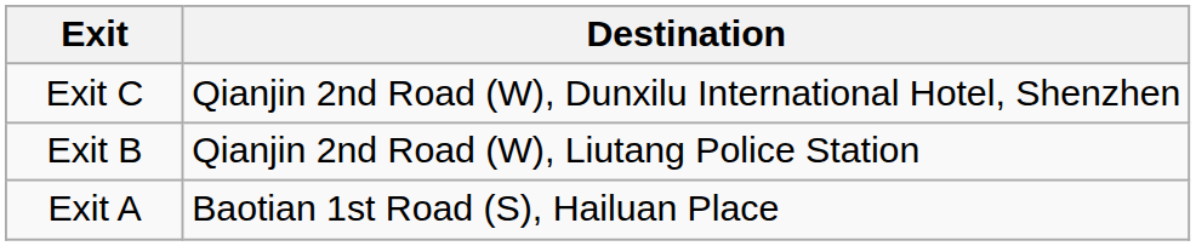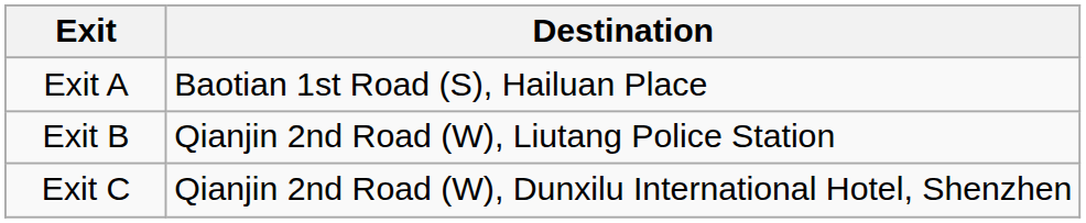rows swapped: Exit A <-> Exit C
